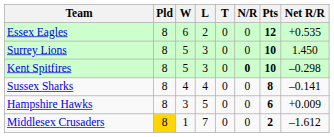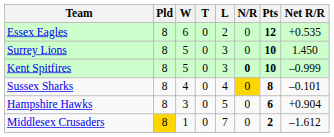columns swapped: L <-> T
Kent Spitfires | Net R/R: –0.298 -> –0.999
Sussex Sharks | N/R: no background -> gold background
Sussex Sharks | Net R/R: –0.141 -> –0.101
Hampshire Hawks | Net R/R: +0.009 -> +0.904
